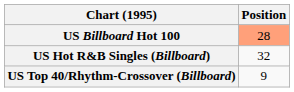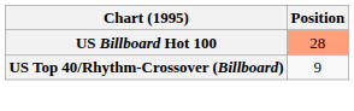- row: US Hot R&B Singles (Billboard) | 32
